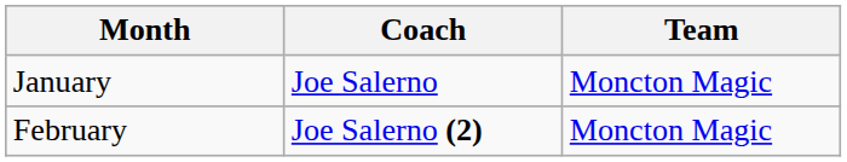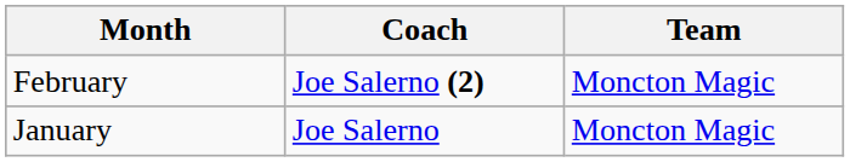rows swapped: January <-> February
